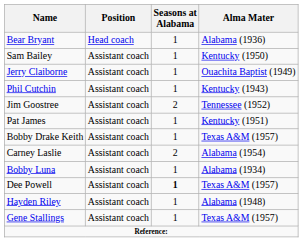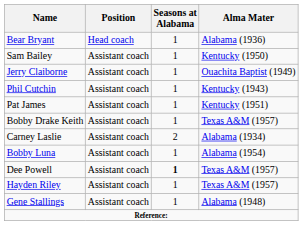- row: Jim Goostree | Assistant coach | 2 | Tennessee (1952)
Carney Laslie | Alma Mater: Alabama (1954) -> Alabama (1934)
Bobby Luna | Alma Mater: Alabama (1934) -> Alabama (1954)
Hayden Riley | Alma Mater: Alabama (1948) -> Texas A&M (1957)
Gene Stallings | Alma Mater: Texas A&M (1957) -> Alabama (1948)
